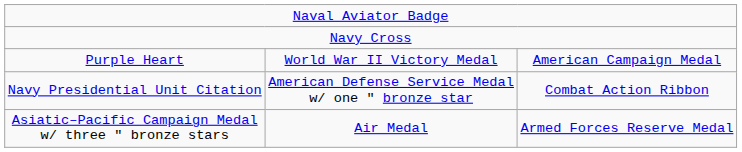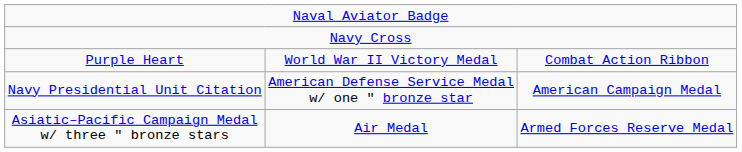Purple Heart | column 3: American Campaign Medal -> Combat Action Ribbon
Navy Presidential Unit Citation | column 3: Combat Action Ribbon -> American Campaign Medal
